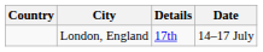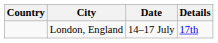columns swapped: Date <-> Details
